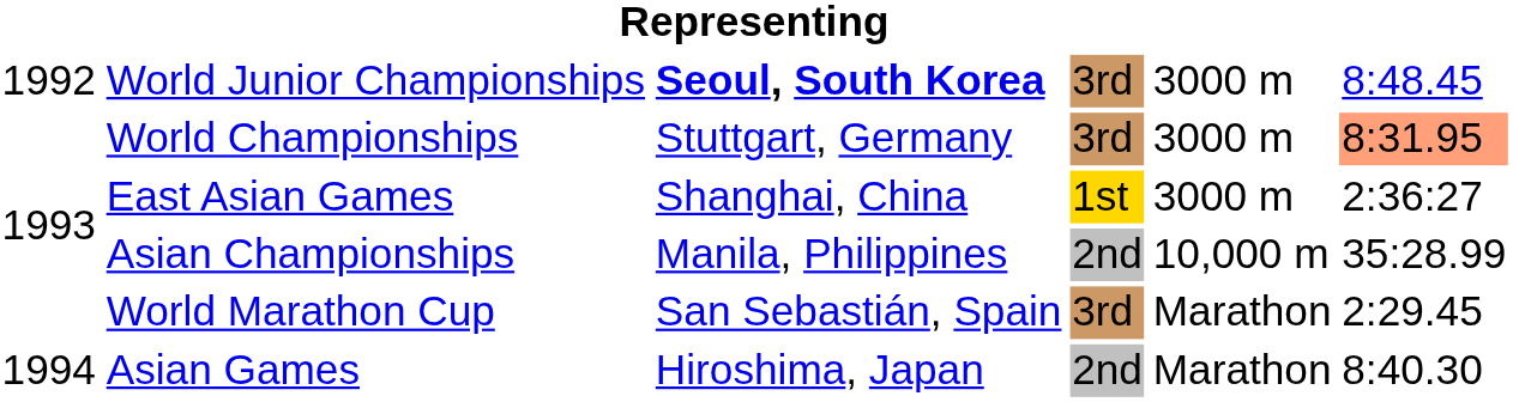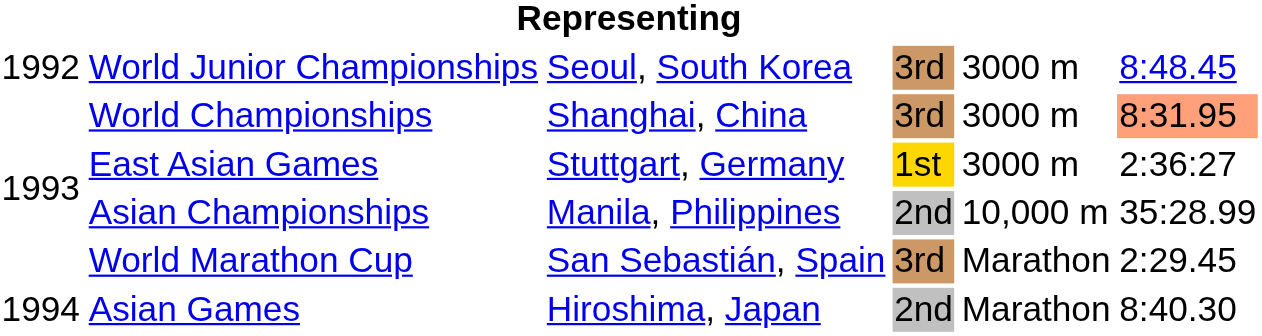World Junior Championships | column 3: bold -> normal
World Championships | column 3: Stuttgart, Germany -> Shanghai, China
East Asian Games | column 3: Shanghai, China -> Stuttgart, Germany
